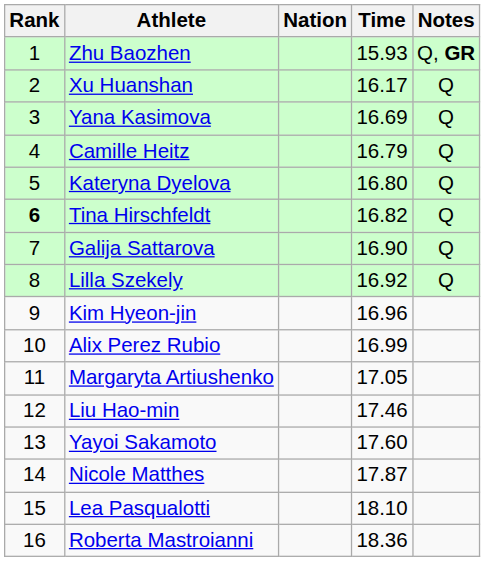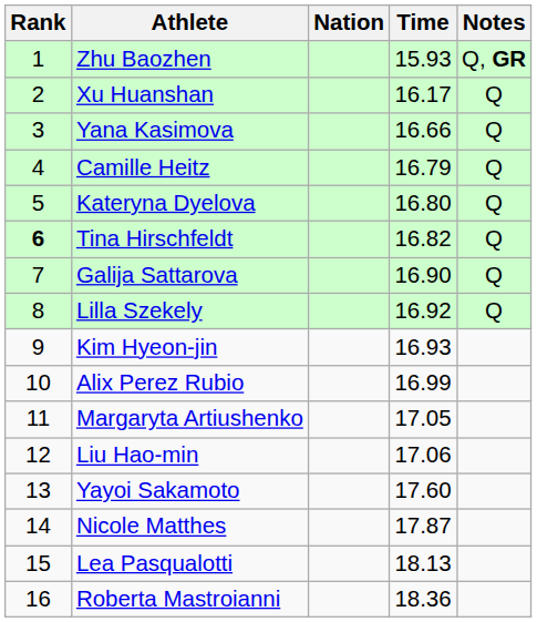Yana Kasimova | Time: 16.69 -> 16.66
Kim Hyeon-jin | Time: 16.96 -> 16.93
Liu Hao-min | Time: 17.46 -> 17.06
Lea Pasqualotti | Time: 18.10 -> 18.13
